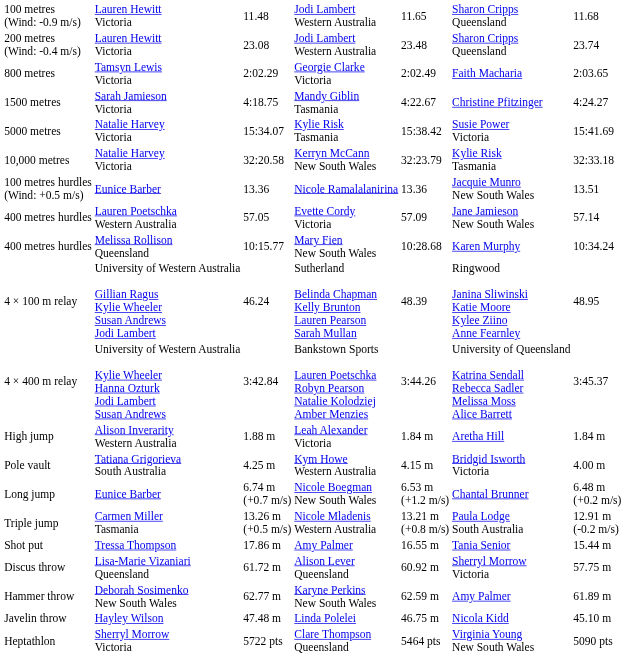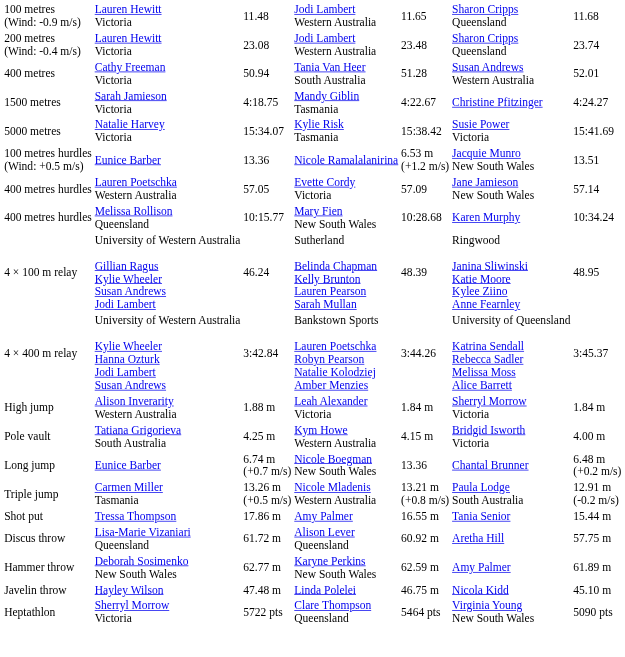+ row: 400 metres | Cathy Freeman Victoria | 50.94 | Tania Van Heer South Australia | 51.28 | Susan Andrews Western Australia | 52.01
- row: 800 metres | Tamsyn Lewis Victoria | 2:02.29 | Georgie Clarke Victoria | 2:02.49 | Faith Macharia | 2:03.65
- row: 10,000 metres | Natalie Harvey Victoria | 32:20.58 | Kerryn McCann New South Wales | 32:23.79 | Kylie Risk Tasmania | 32:33.18
Nicole Ramalalanirina | column 5: 13.36 -> 6.53 m (+1.2 m/s)
Leah Alexander Victoria | column 6: Aretha Hill -> Sherryl Morrow Victoria
Nicole Boegman New South Wales | column 5: 6.53 m (+1.2 m/s) -> 13.36
Alison Lever Queensland | column 6: Sherryl Morrow Victoria -> Aretha Hill
